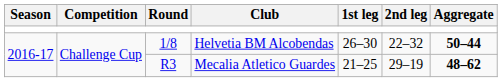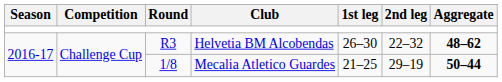Helvetia BM Alcobendas | Round: 1/8 -> R3
Helvetia BM Alcobendas | Aggregate: 50–44 -> 48–62
Mecalia Atletico Guardes | Round: R3 -> 1/8
Mecalia Atletico Guardes | Aggregate: 48–62 -> 50–44
